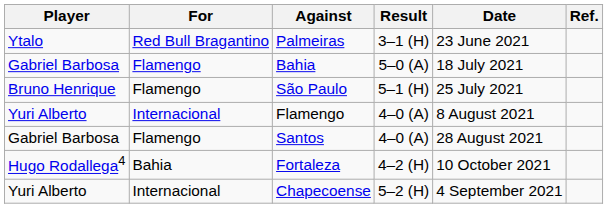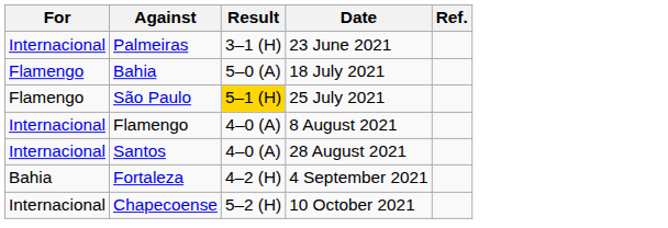- column: Player | Ytalo | Gabriel Barbosa | Bruno Henrique | Yuri Alberto | Gabriel Barbosa | Hugo Rodallega4 | Yuri Alberto
Palmeiras | For: Red Bull Bragantino -> Internacional
São Paulo | Result: no background -> gold background
Santos | For: Flamengo -> Internacional
Fortaleza | Date: 10 October 2021 -> 4 September 2021
Chapecoense | Date: 4 September 2021 -> 10 October 2021
